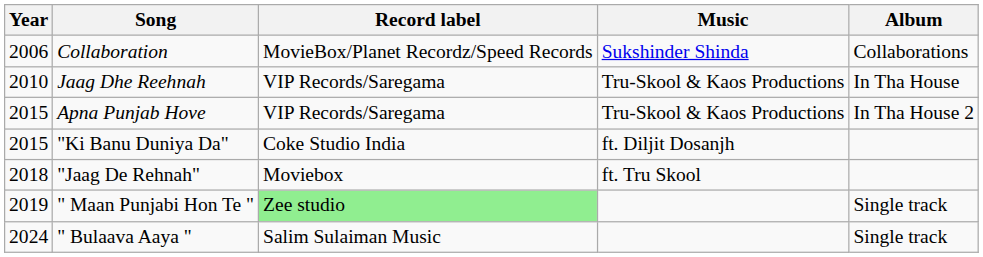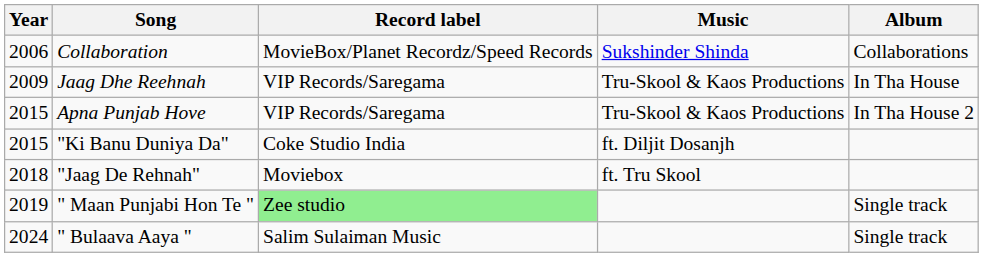Jaag Dhe Reehnah | Year: 2010 -> 2009
